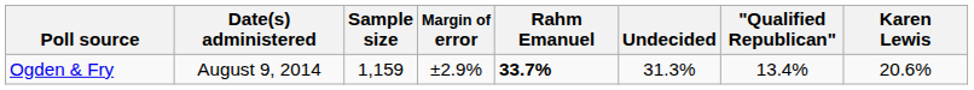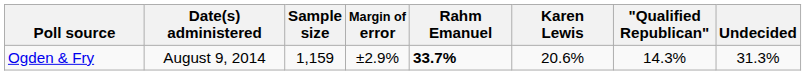columns swapped: Karen Lewis <-> Undecided
Ogden & Fry | "Qualified Republican": 13.4% -> 14.3%
